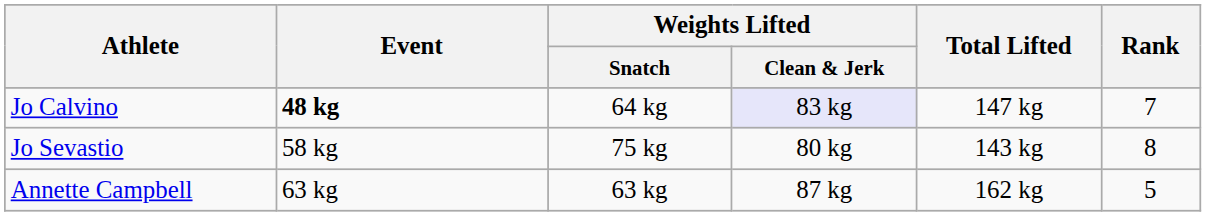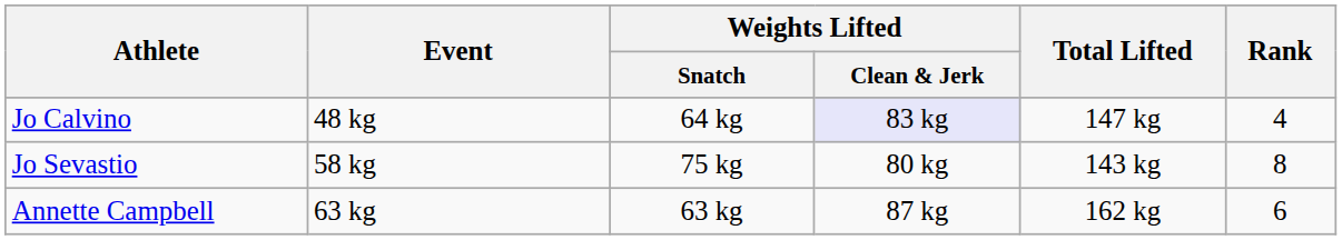Jo Calvino | Event: bold -> normal
Jo Calvino | Rank: 7 -> 4
Annette Campbell | Rank: 5 -> 6
